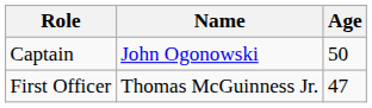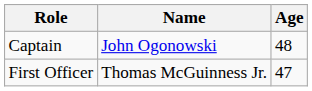Captain | Age: 50 -> 48
